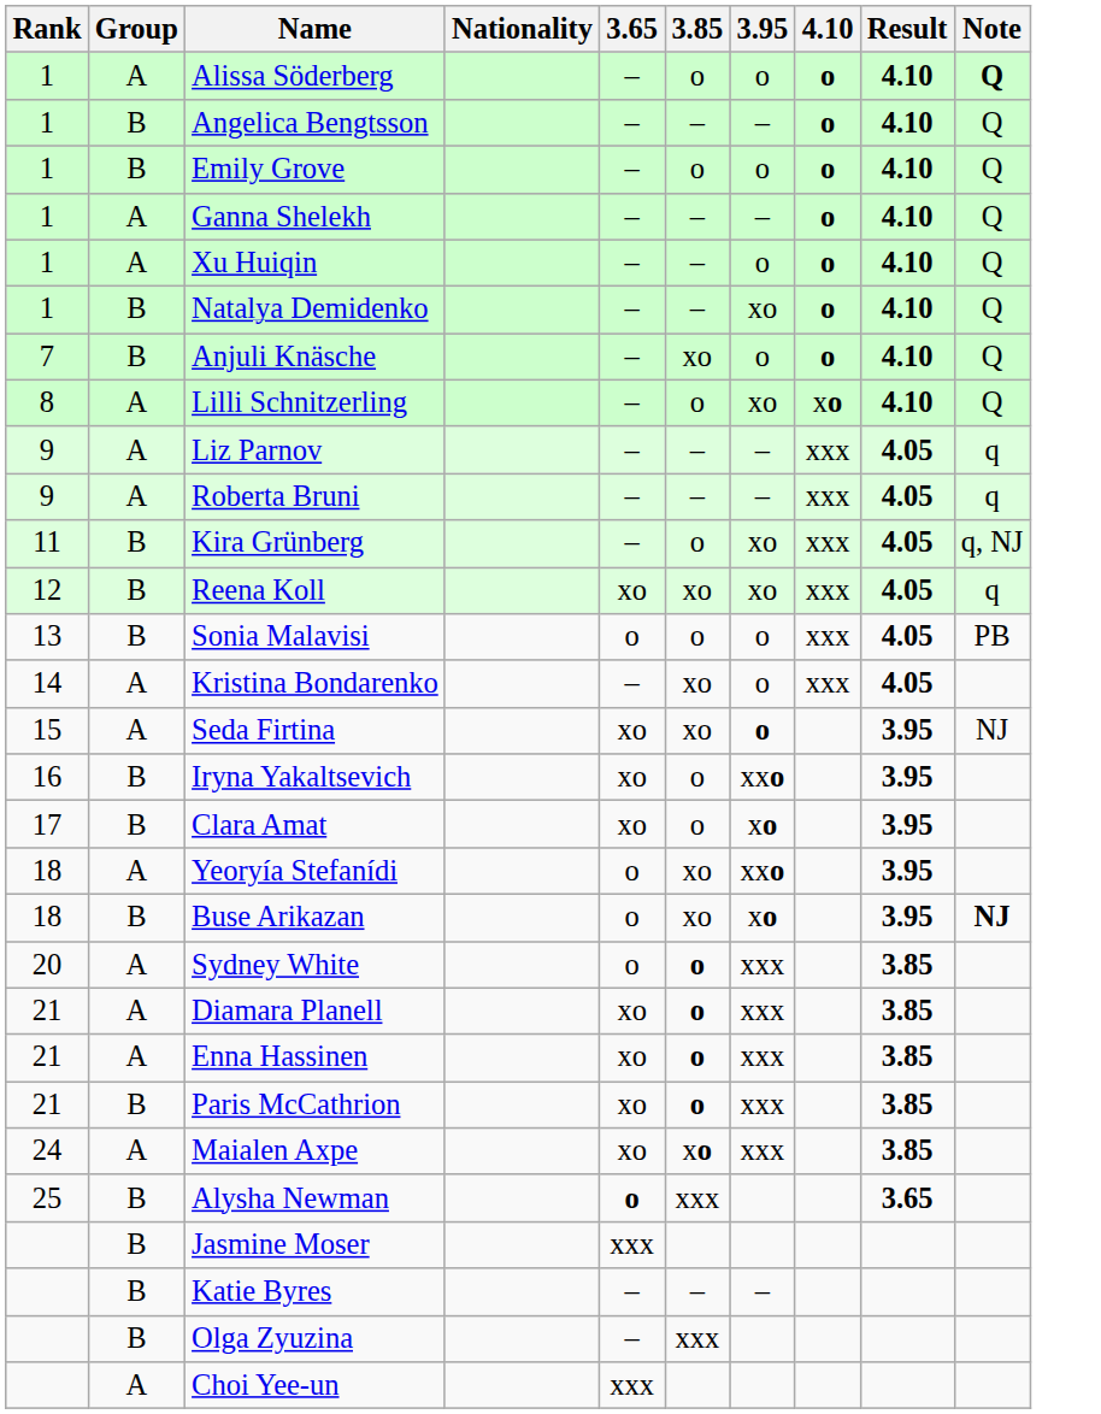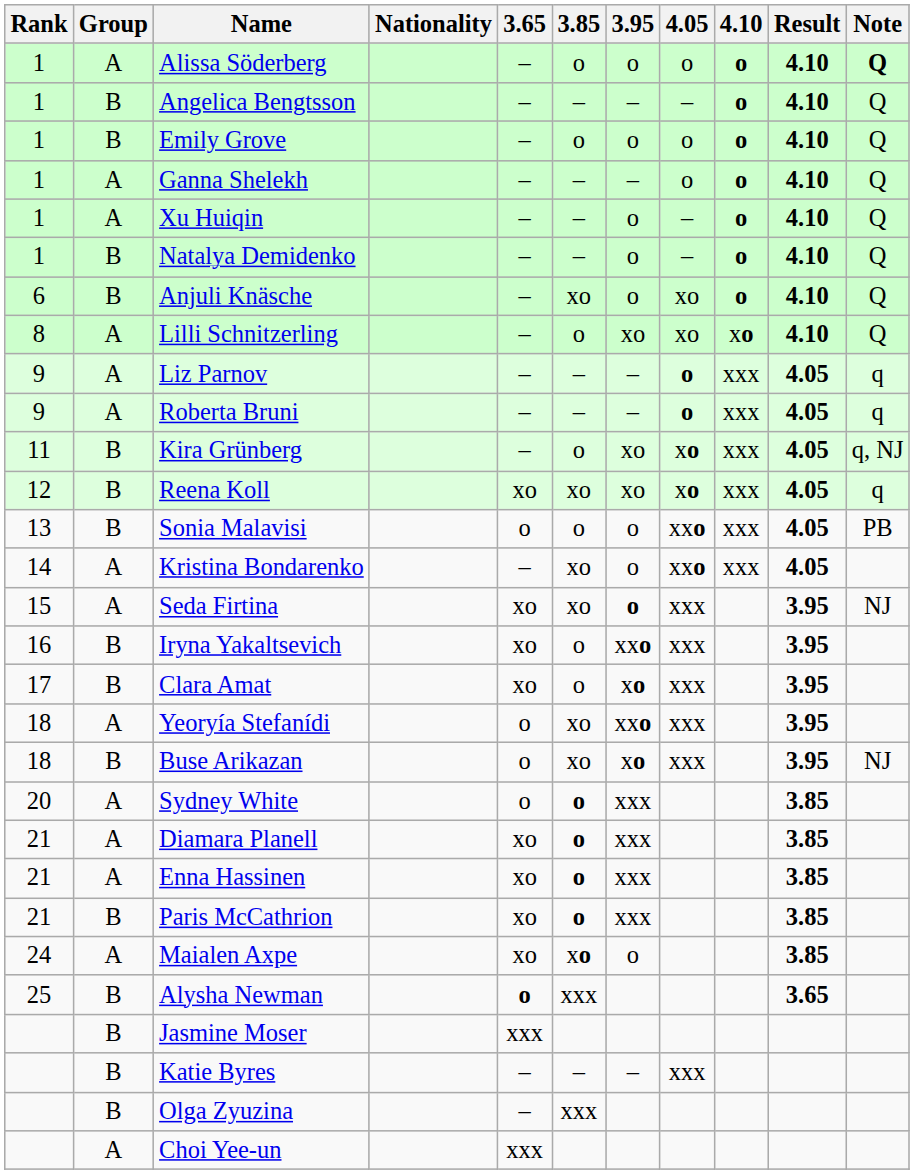+ column: 4.05 | o | – | o | o | – | – | xo | xo | o | o | xo | xo | xxo | xxo | xxx | xxx | xxx | xxx | xxx | xxx
Natalya Demidenko | 3.95: xo -> o
Anjuli Knäsche | Rank: 7 -> 6
Buse Arikazan | Note: bold -> normal
Maialen Axpe | 3.95: xxx -> o
